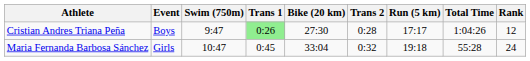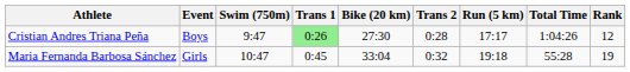Maria Fernanda Barbosa Sánchez | Rank: 24 -> 19
